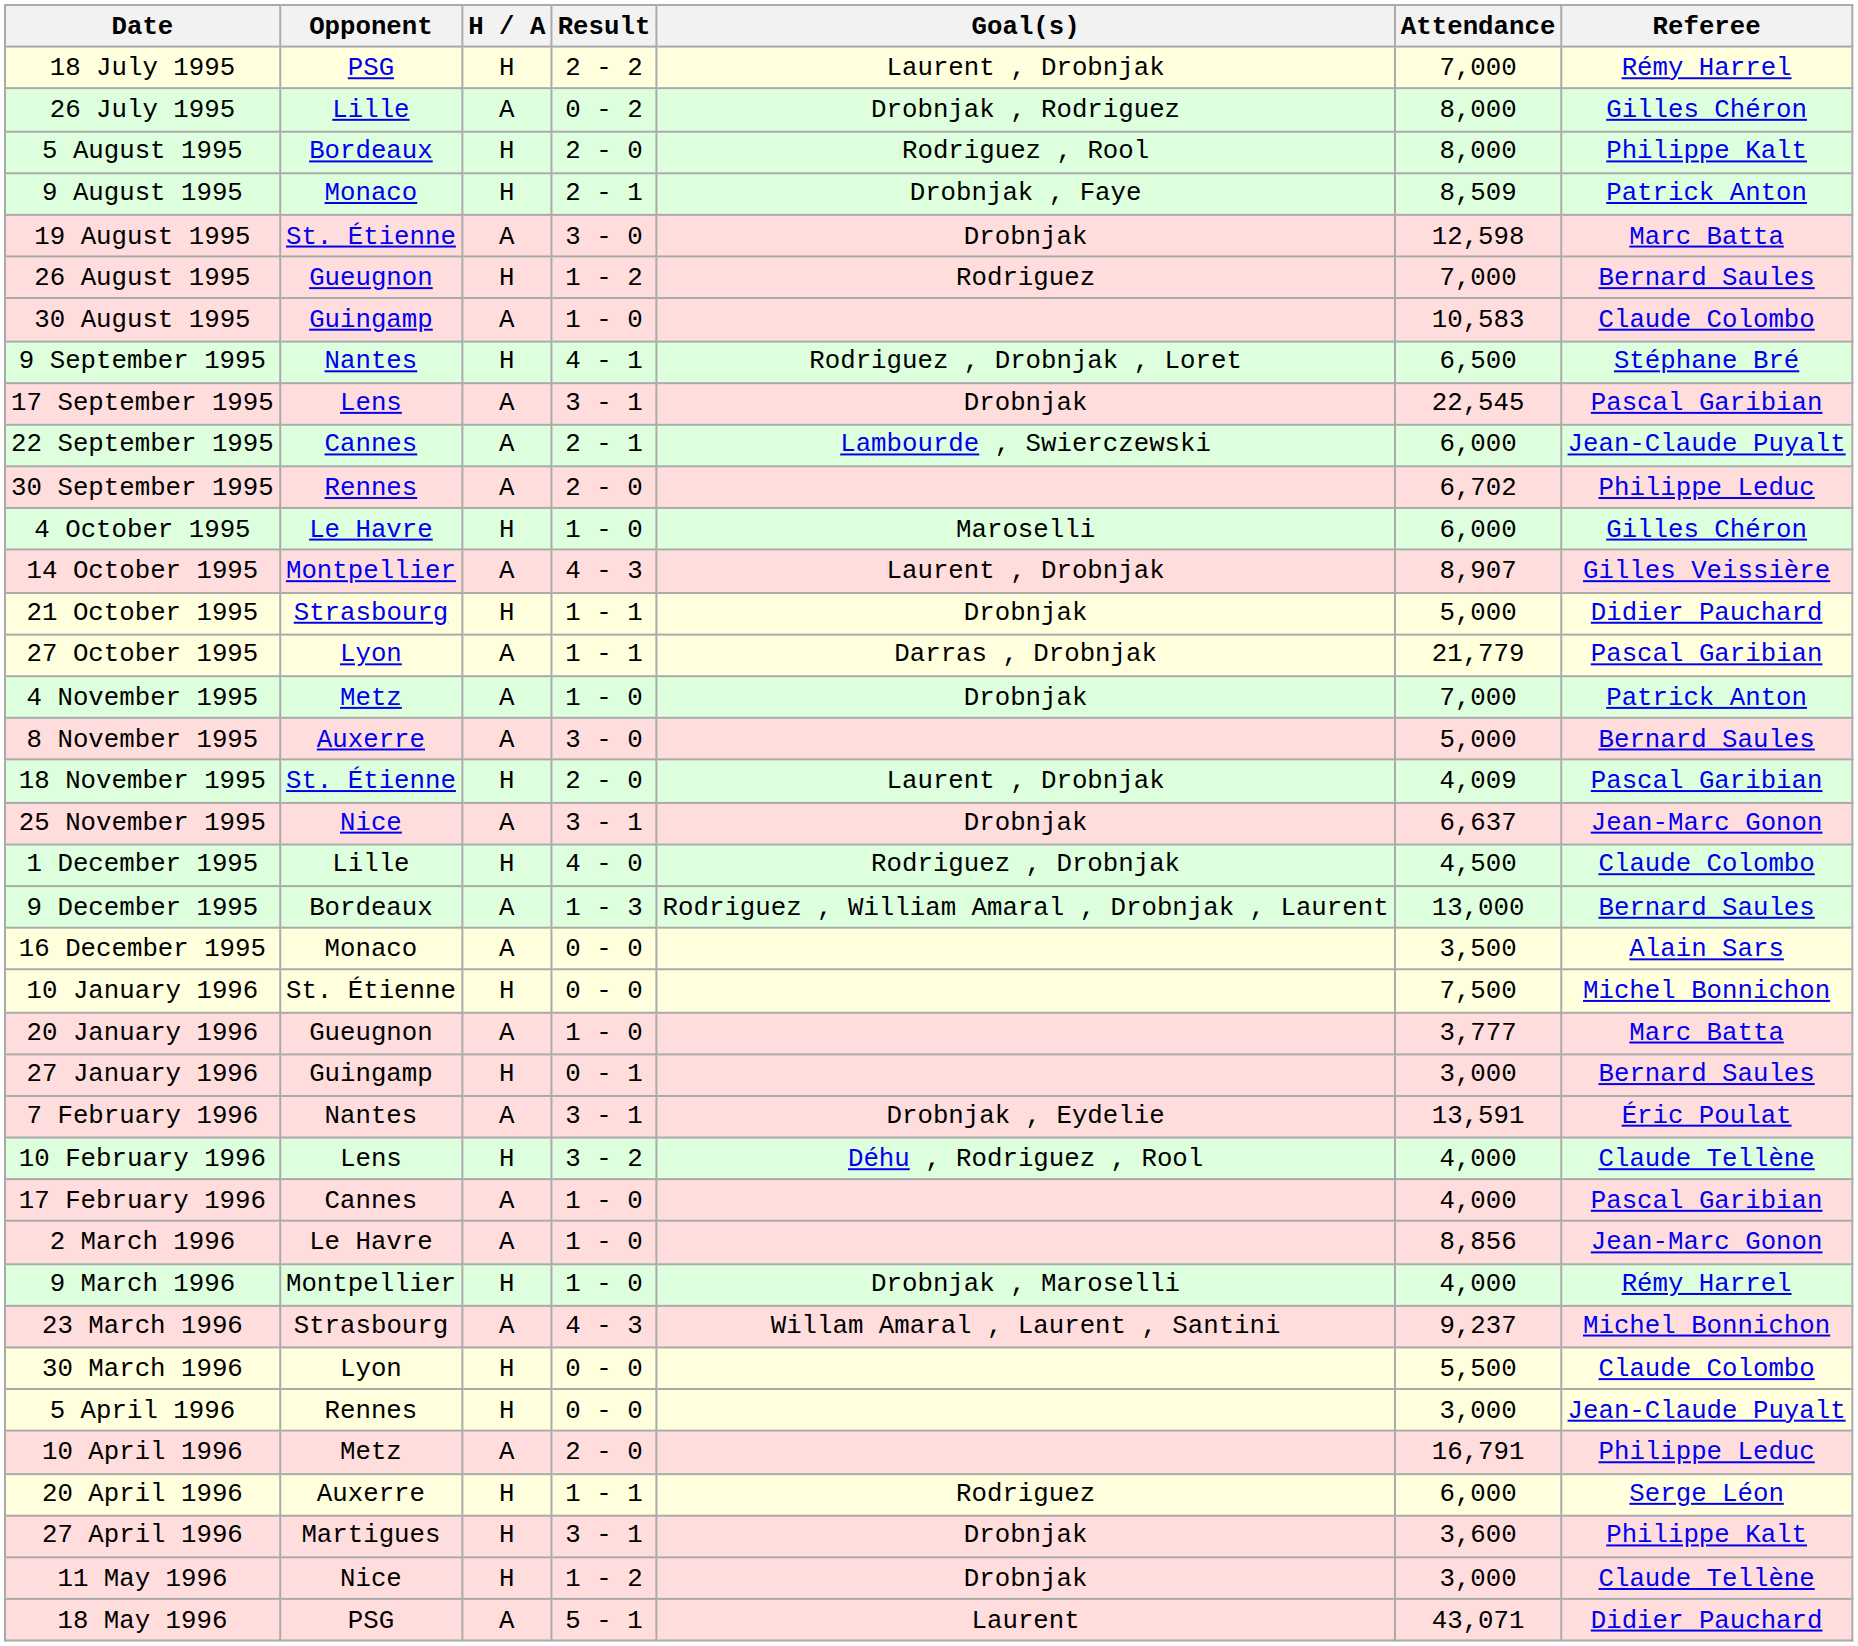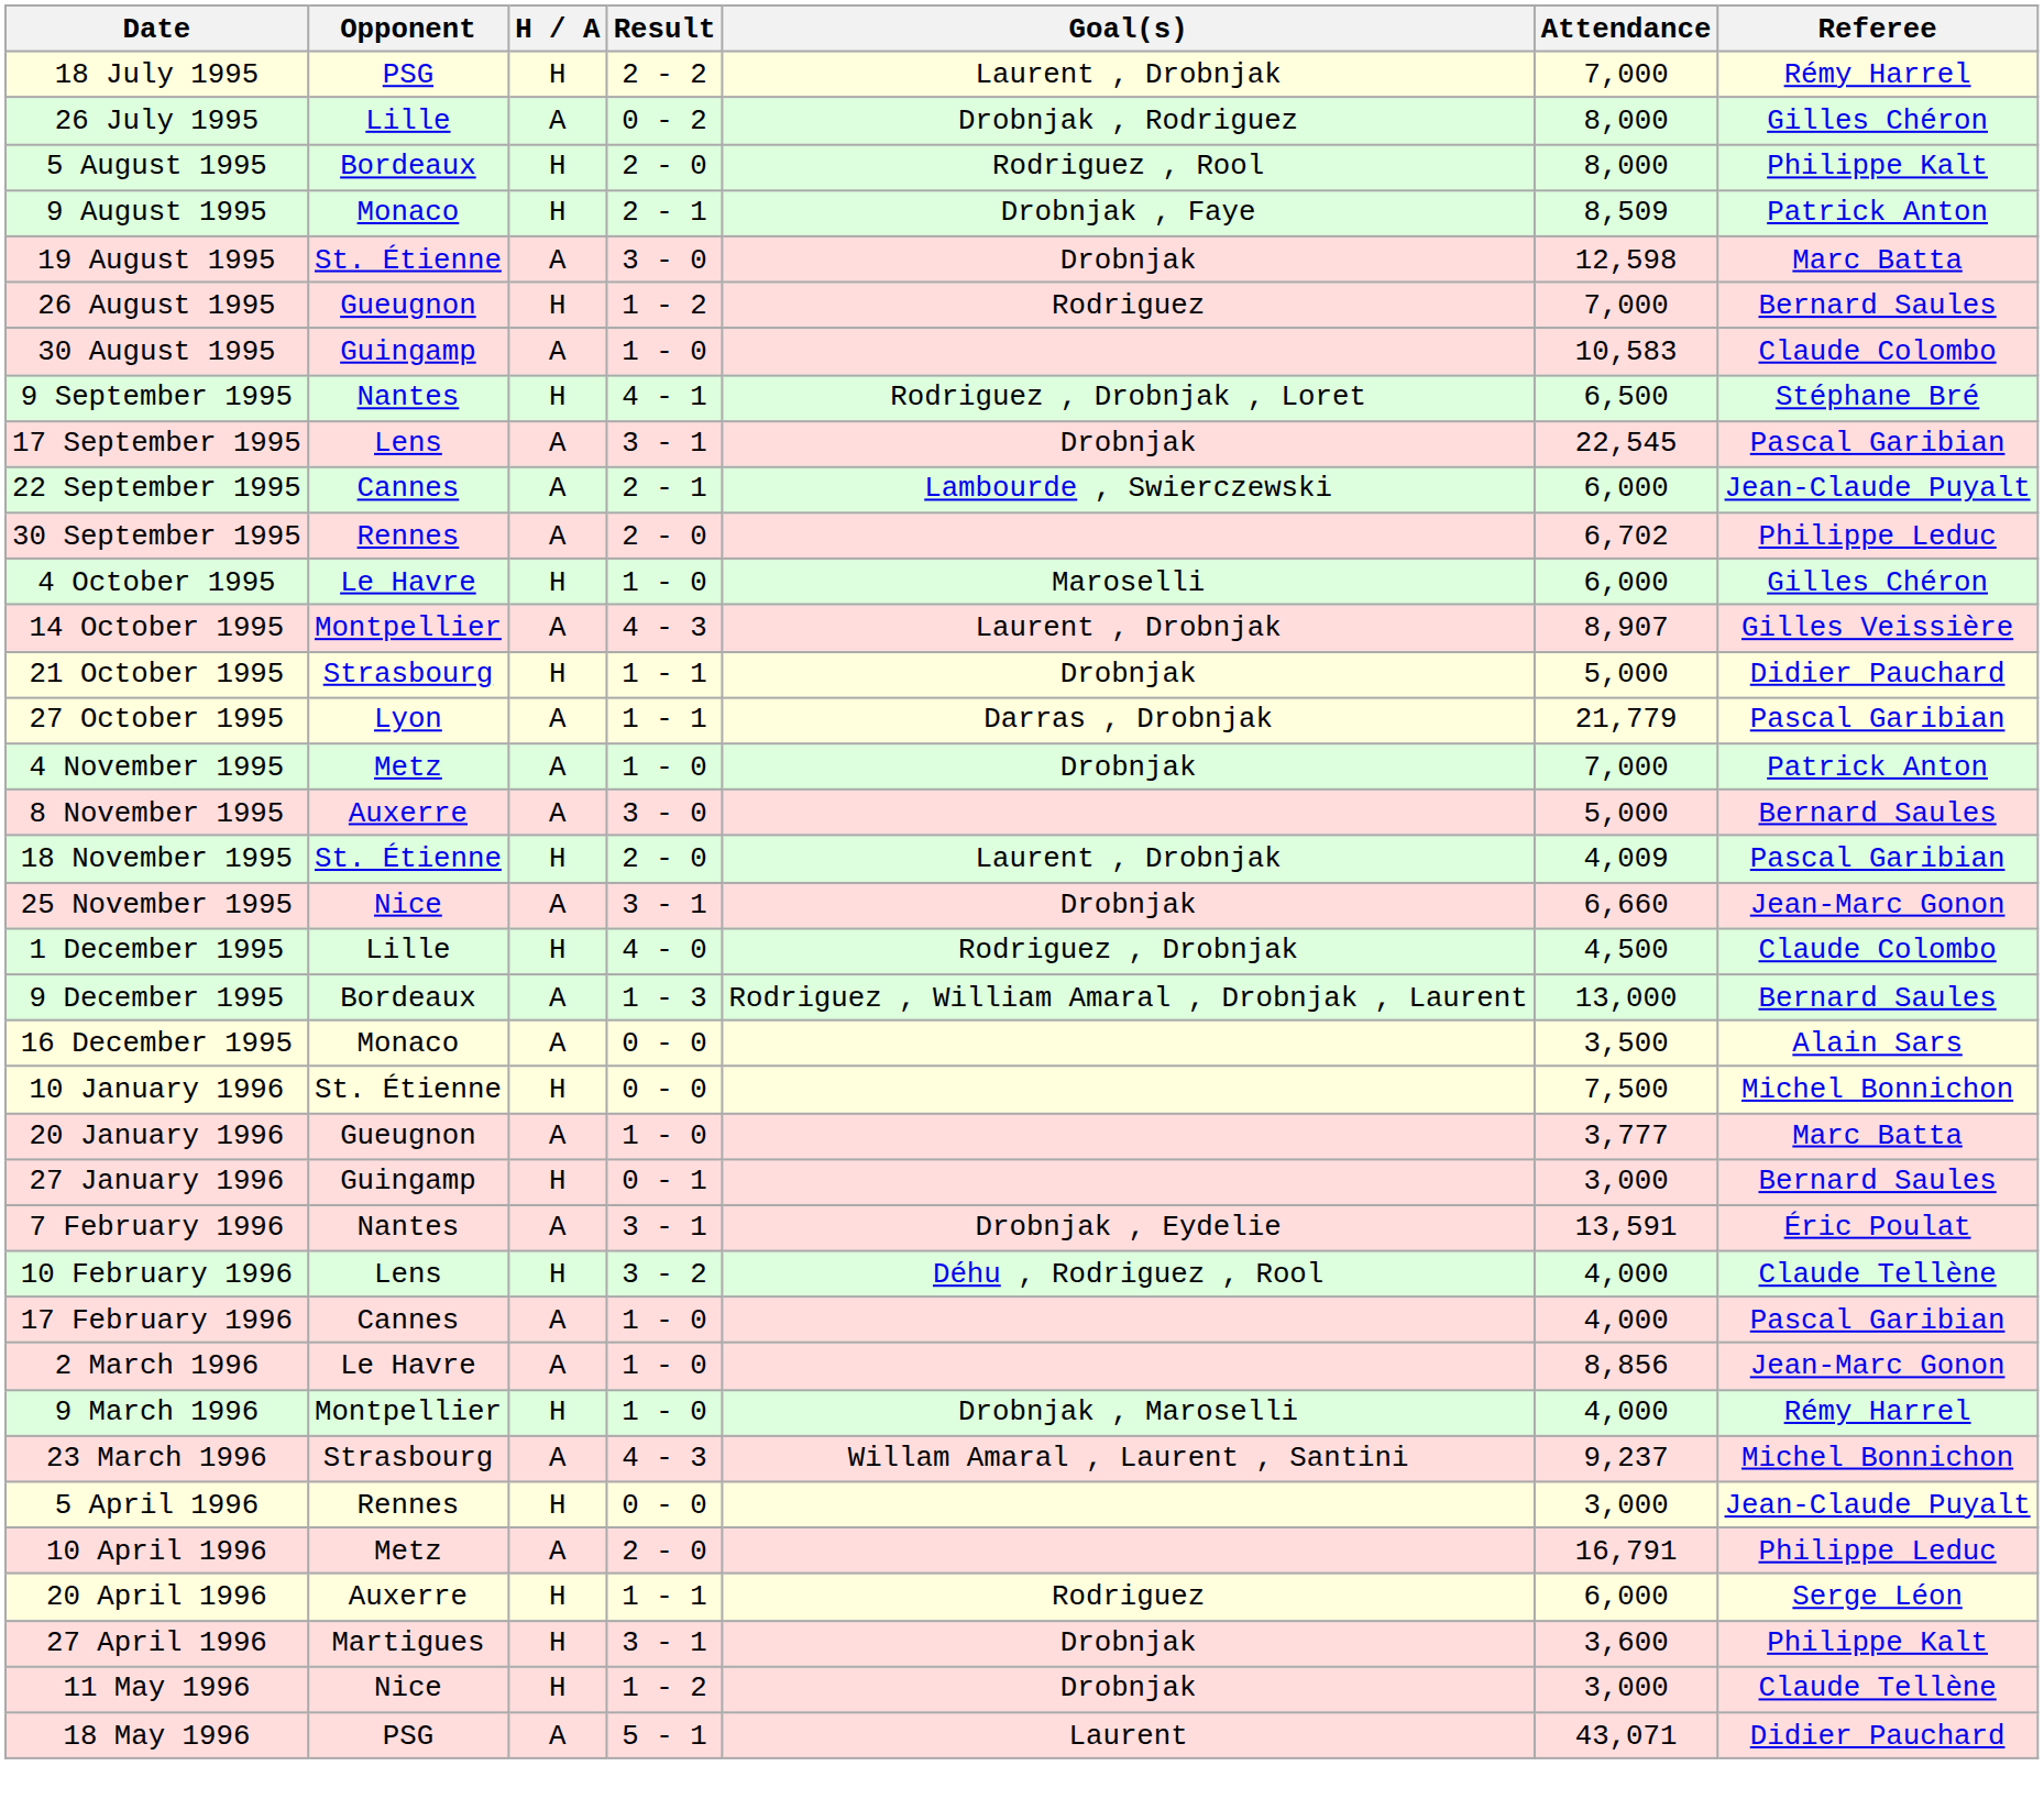25 November 1995 | Attendance: 6,637 -> 6,660
- row: 30 March 1996 | Lyon | H | 0 - 0 | 5,500 | Claude Colombo
